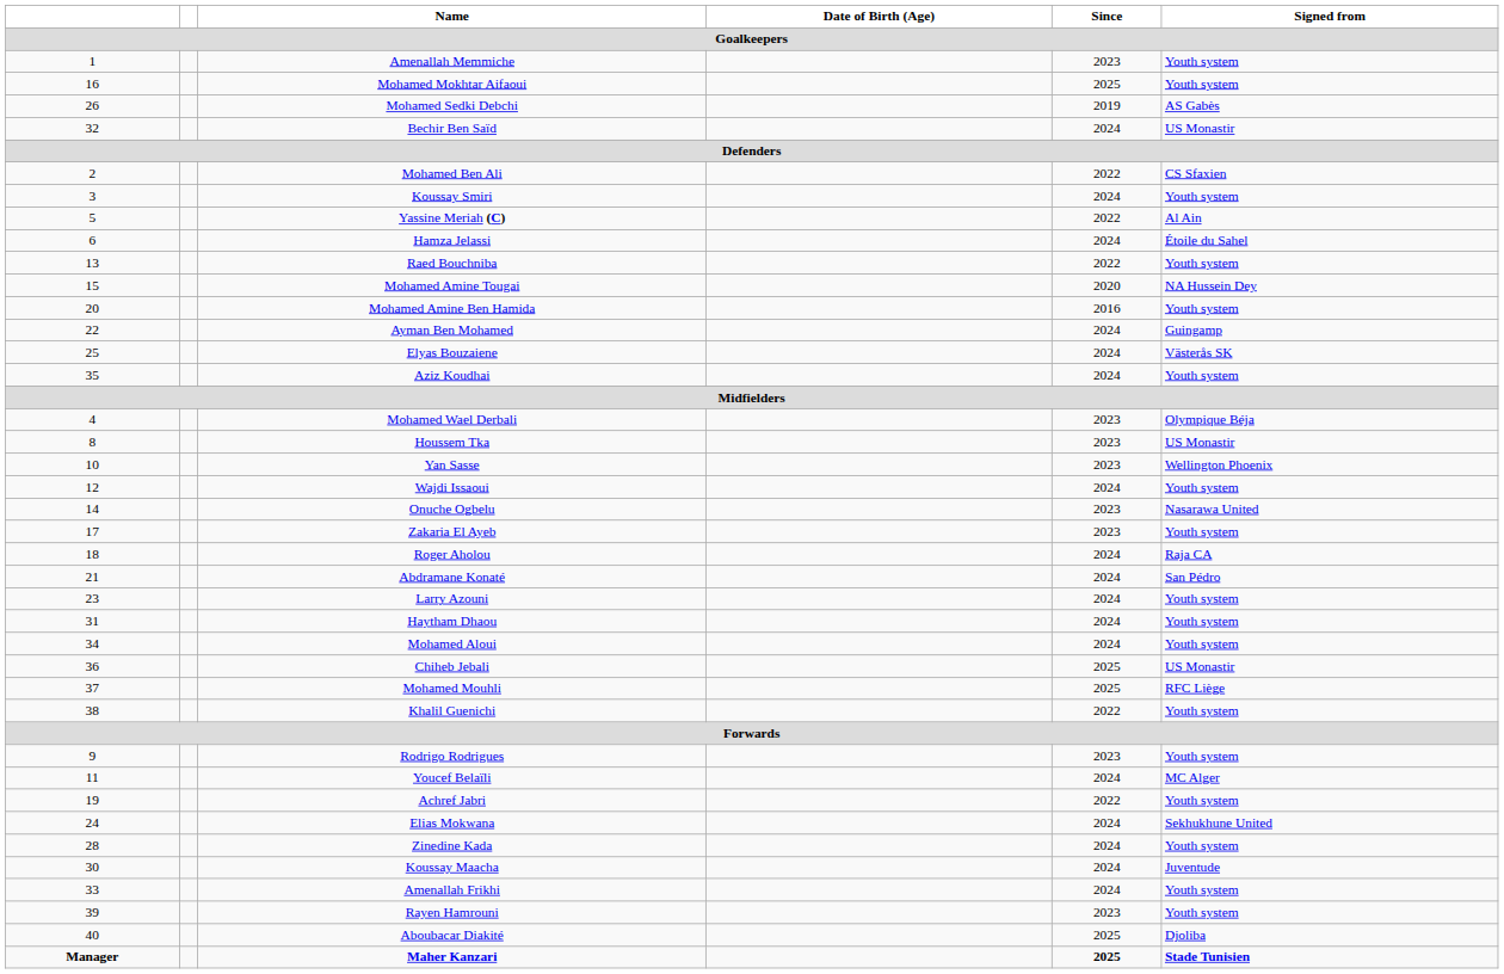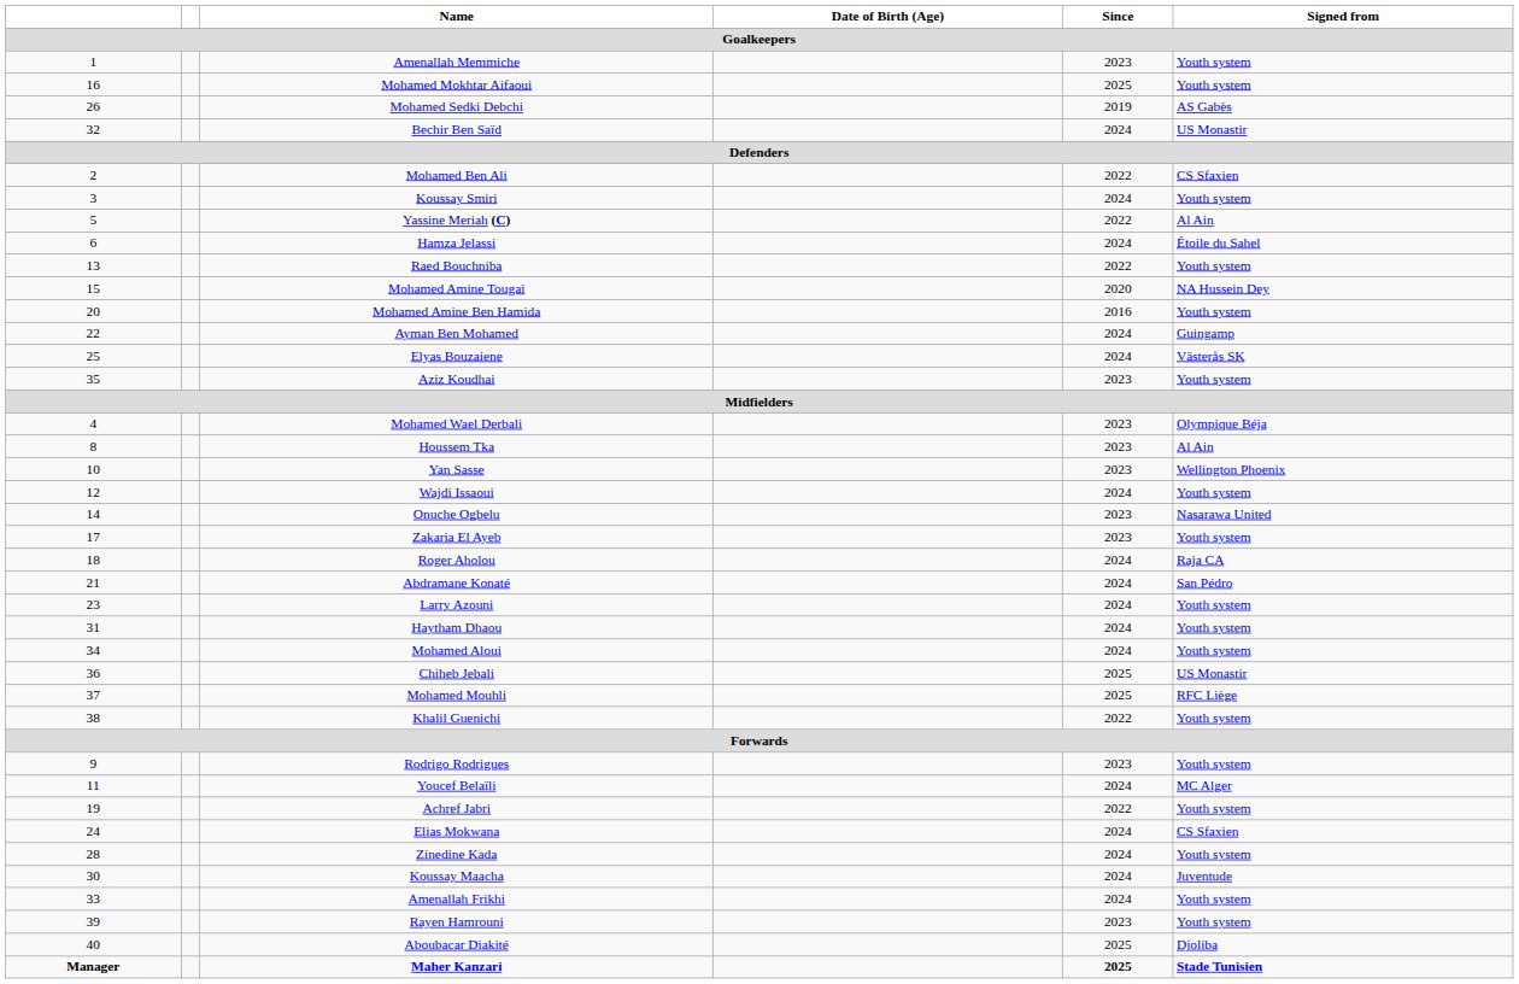Aziz Koudhai | Since: 2024 -> 2023
Houssem Tka | Signed from: US Monastir -> Al Ain
Elias Mokwana | Signed from: Sekhukhune United -> CS Sfaxien
